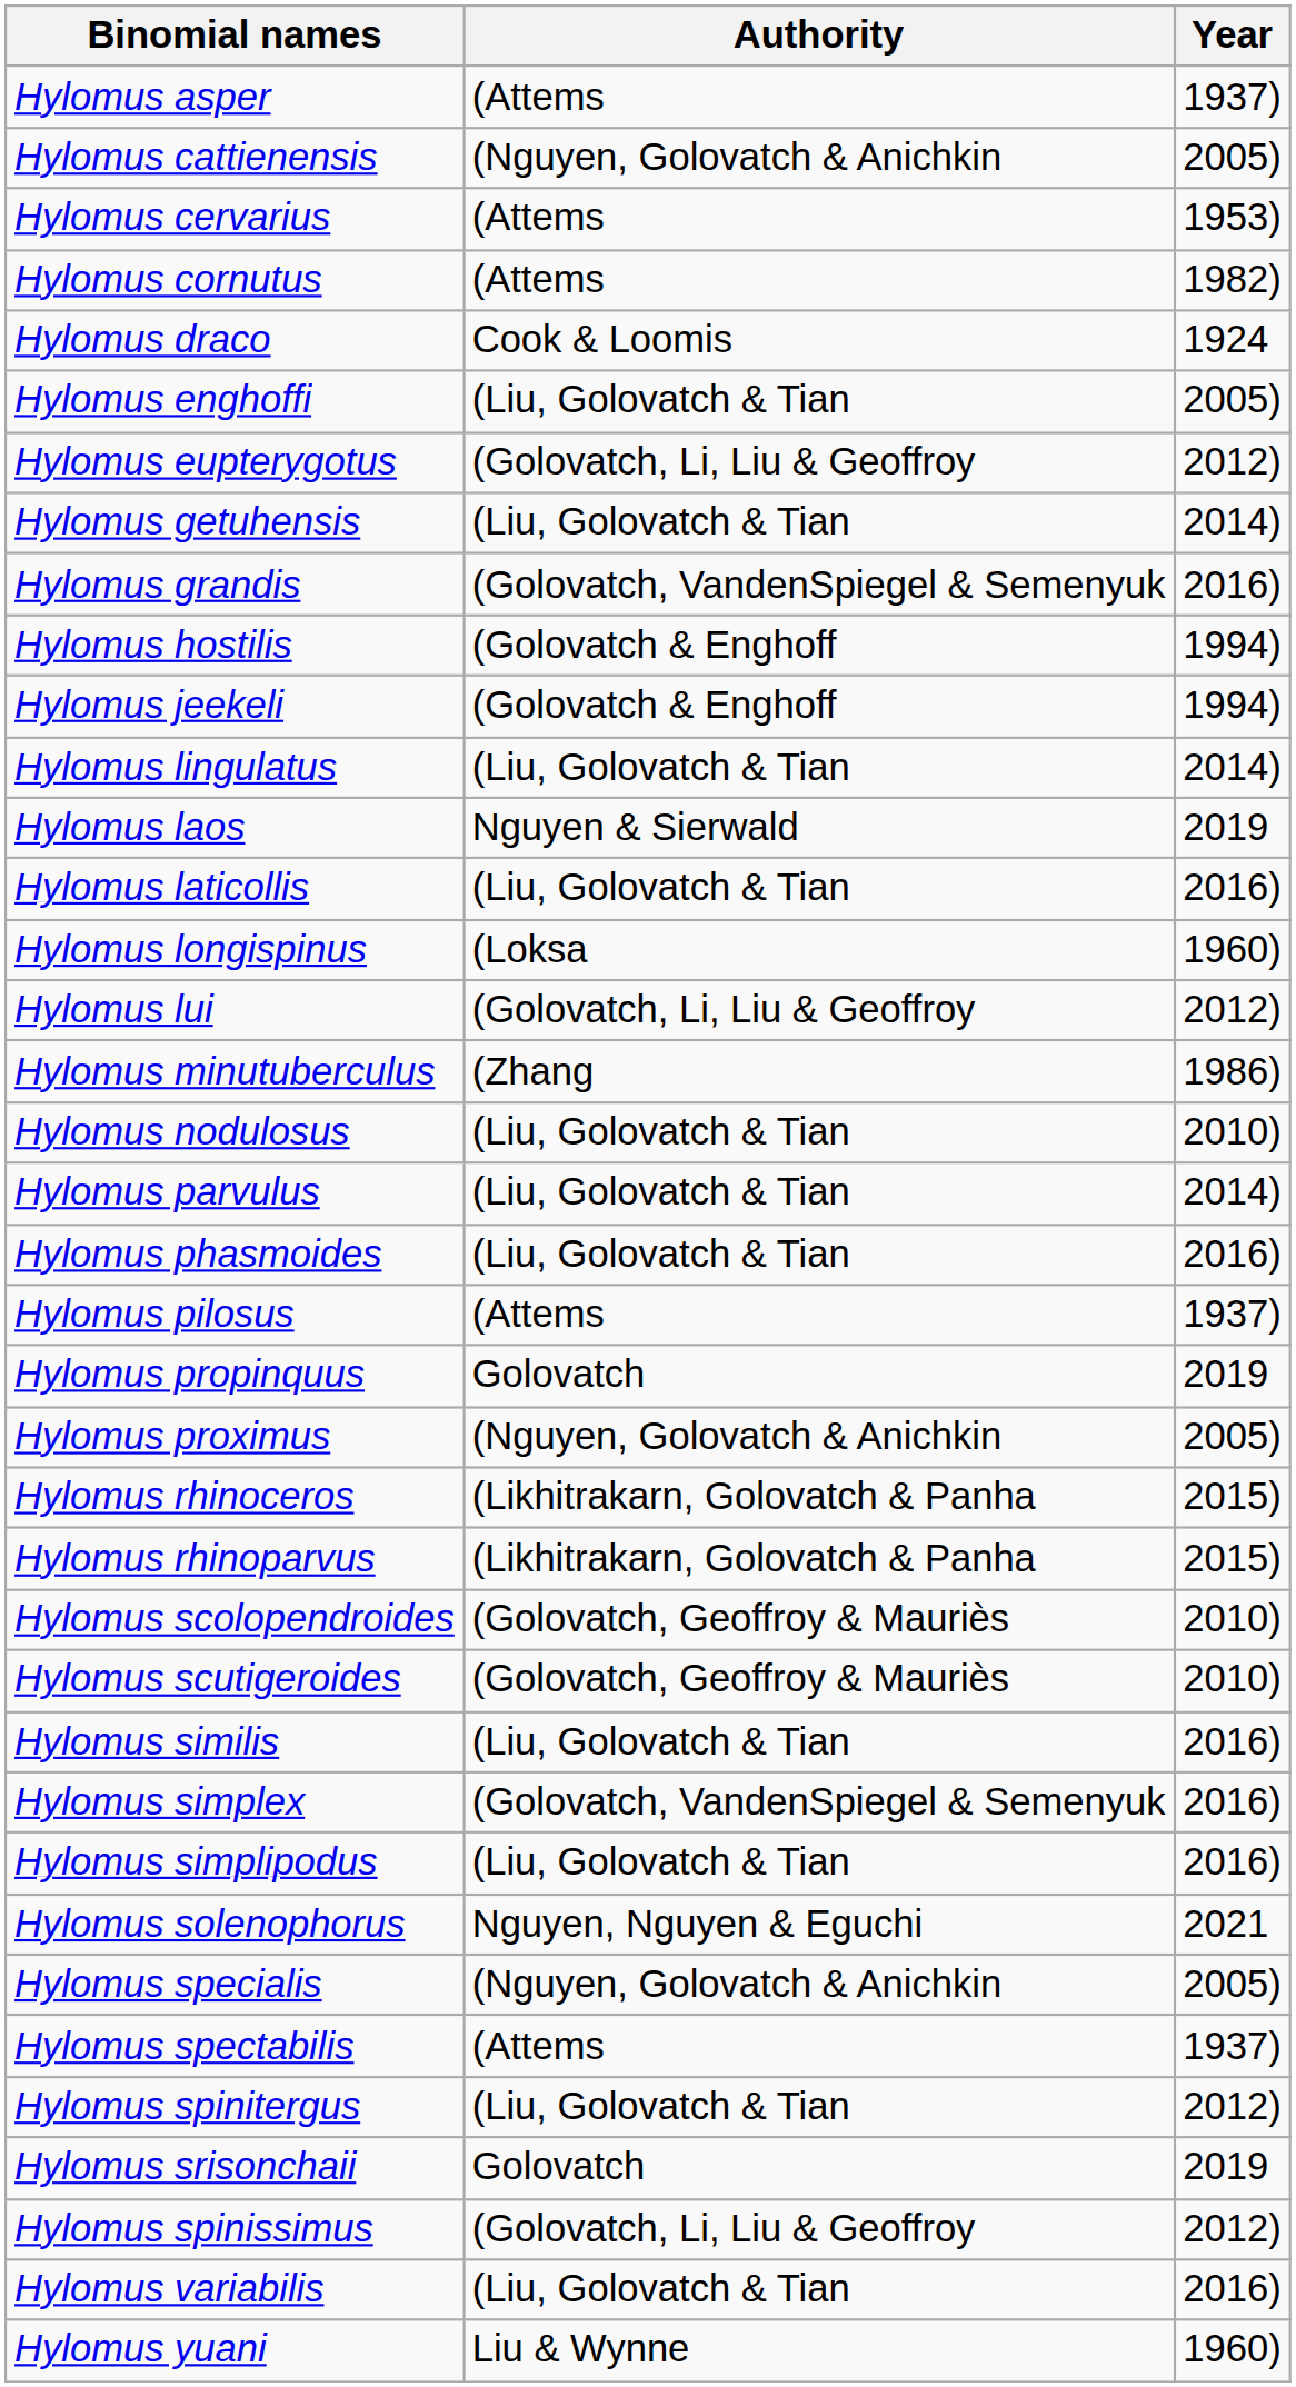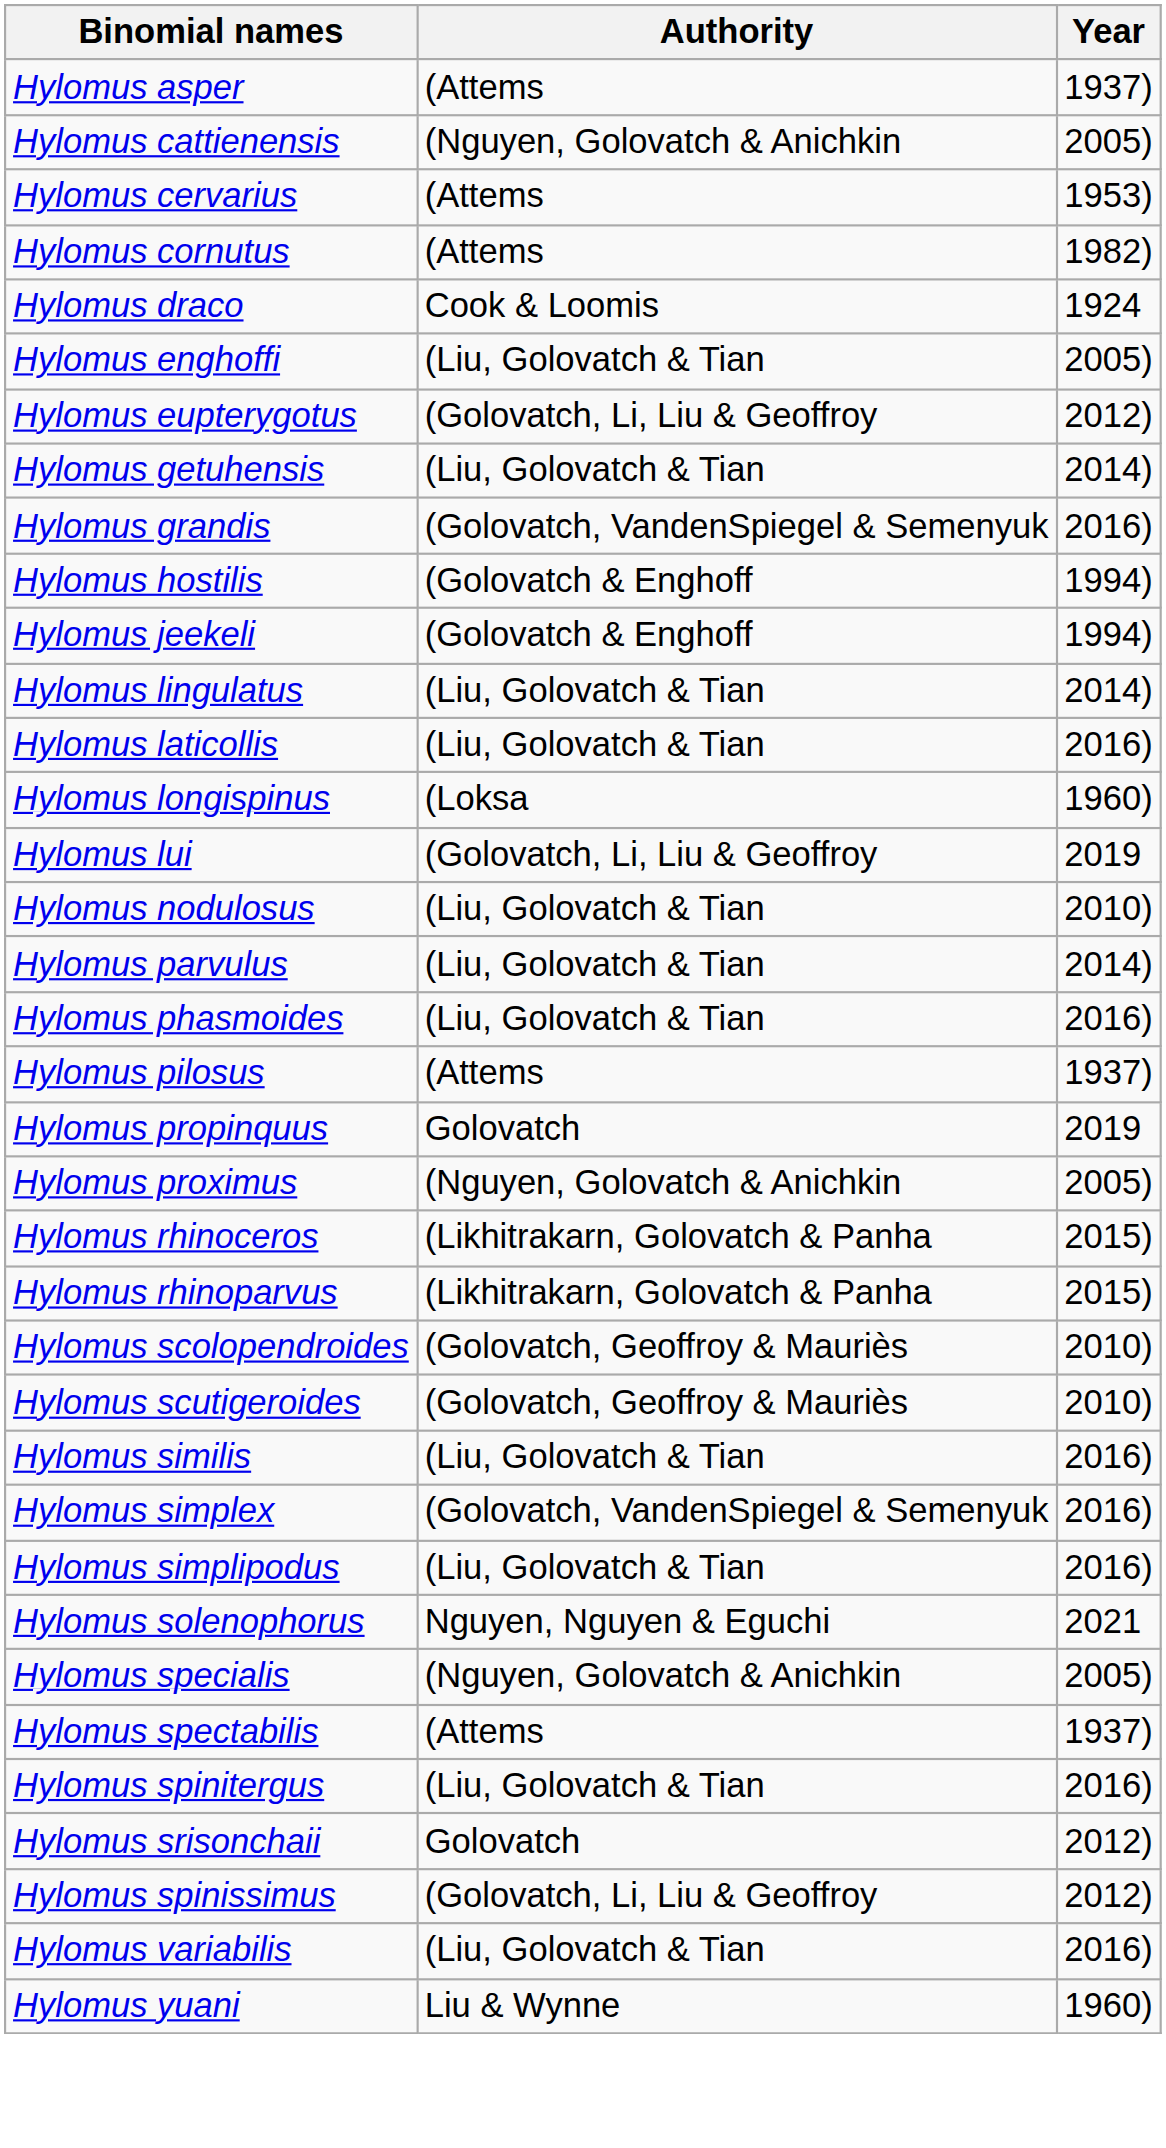- row: Hylomus laos | Nguyen & Sierwald | 2019
Hylomus lui | Year: 2012) -> 2019
- row: Hylomus minutuberculus | (Zhang | 1986)
Hylomus spinitergus | Year: 2012) -> 2016)
Hylomus srisonchaii | Year: 2019 -> 2012)
